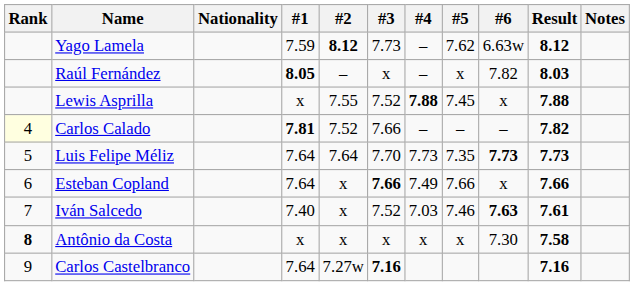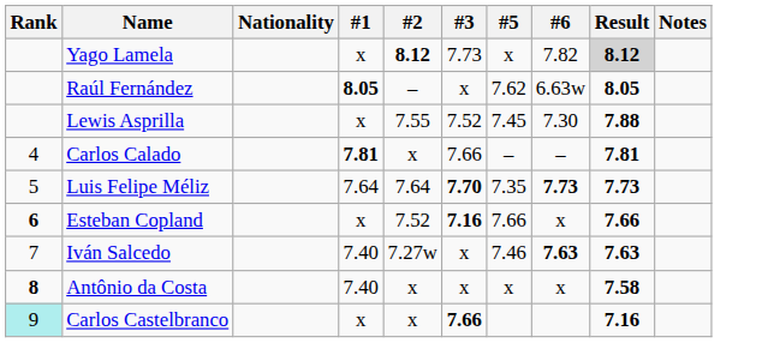- column: #4 | – | – | 7.88 | – | 7.73 | 7.49 | 7.03 | x
Yago Lamela | #1: 7.59 -> x
Yago Lamela | #5: 7.62 -> x
Yago Lamela | #6: 6.63w -> 7.82
Yago Lamela | Result: no background -> lightgrey background
Raúl Fernández | #5: x -> 7.62
Raúl Fernández | #6: 7.82 -> 6.63w
Raúl Fernández | Result: 8.03 -> 8.05
Lewis Asprilla | #6: x -> 7.30
Carlos Calado | Rank: lightyellow background -> no background
Carlos Calado | #2: 7.52 -> x
Carlos Calado | Result: 7.82 -> 7.81
Luis Felipe Méliz | #3: normal -> bold
Esteban Copland | Rank: normal -> bold
Esteban Copland | #1: 7.64 -> x
Esteban Copland | #2: x -> 7.52
Esteban Copland | #3: 7.66 -> 7.16
Iván Salcedo | #2: x -> 7.27w
Iván Salcedo | #3: 7.52 -> x
Iván Salcedo | Result: 7.61 -> 7.63
Antônio da Costa | #1: x -> 7.40
Antônio da Costa | #6: 7.30 -> x
Carlos Castelbranco | Rank: no background -> paleturquoise background
Carlos Castelbranco | #1: 7.64 -> x
Carlos Castelbranco | #2: 7.27w -> x
Carlos Castelbranco | #3: 7.16 -> 7.66
